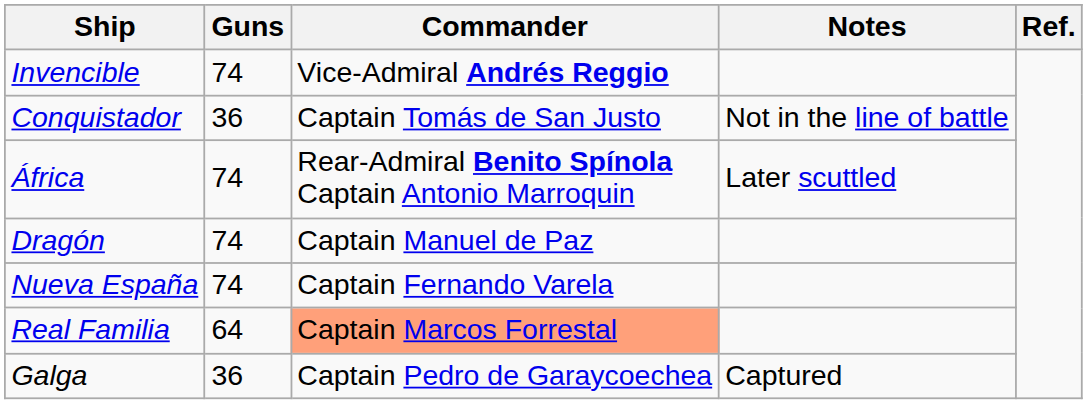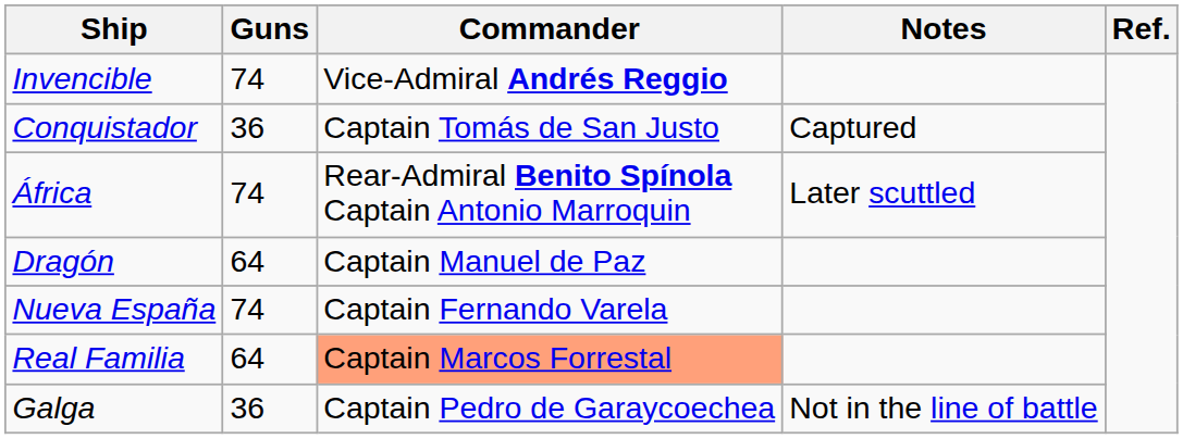Conquistador | Notes: Not in the line of battle -> Captured
Dragón | Guns: 74 -> 64
Galga | Notes: Captured -> Not in the line of battle
